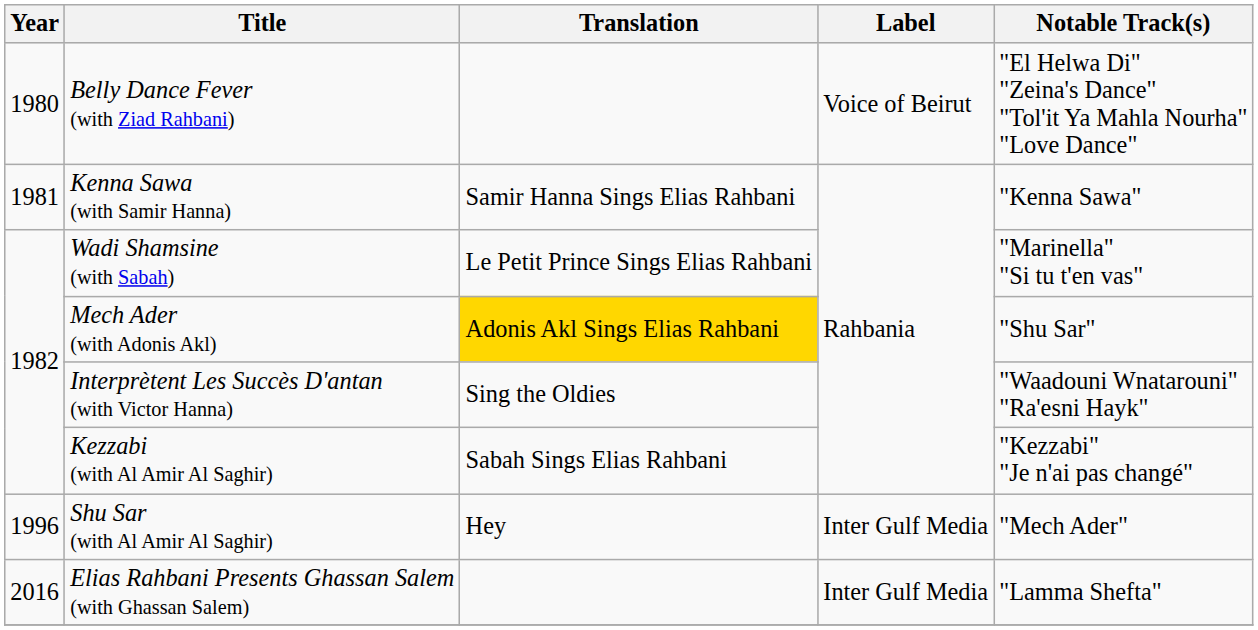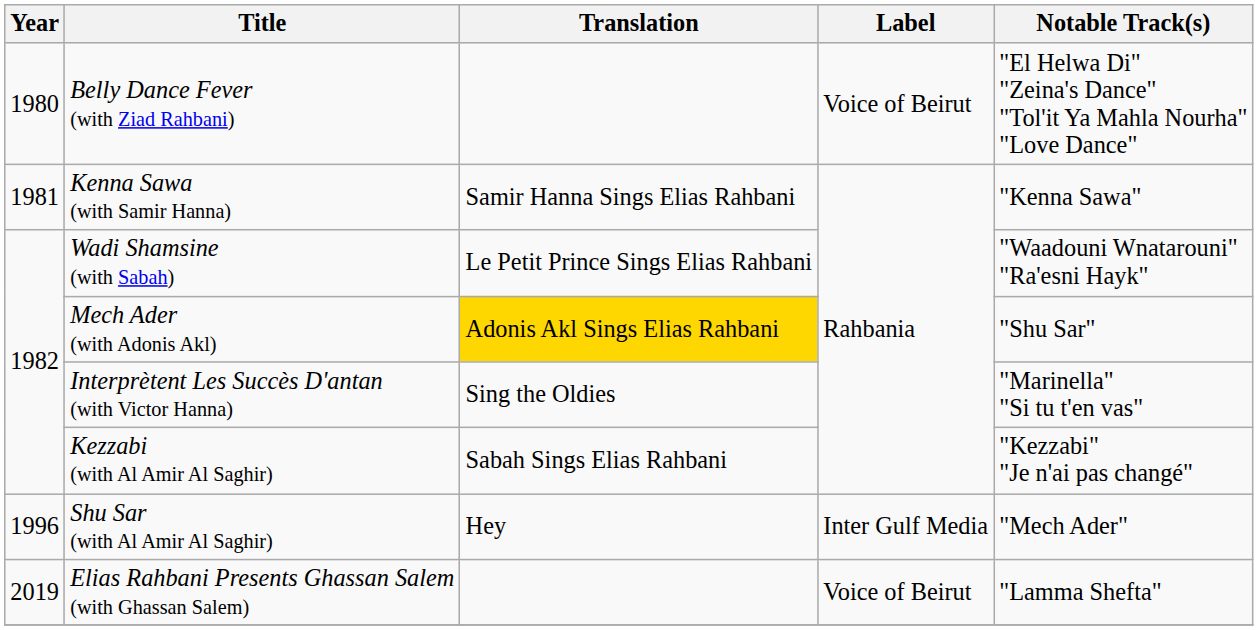Wadi Shamsine (with Sabah) | Notable Track(s): "Marinella" "Si tu t'en vas" -> "Waadouni Wnatarouni" "Ra'esni Hayk"
Interprètent Les Succès D'antan (with Victor Hanna) | Notable Track(s): "Waadouni Wnatarouni" "Ra'esni Hayk" -> "Marinella" "Si tu t'en vas"
Elias Rahbani Presents Ghassan Salem (with Ghassan Salem) | Year: 2016 -> 2019
Elias Rahbani Presents Ghassan Salem (with Ghassan Salem) | Label: Inter Gulf Media -> Voice of Beirut
